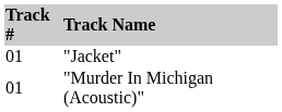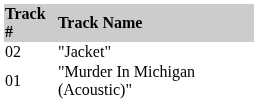"Jacket" | Track #: 01 -> 02
